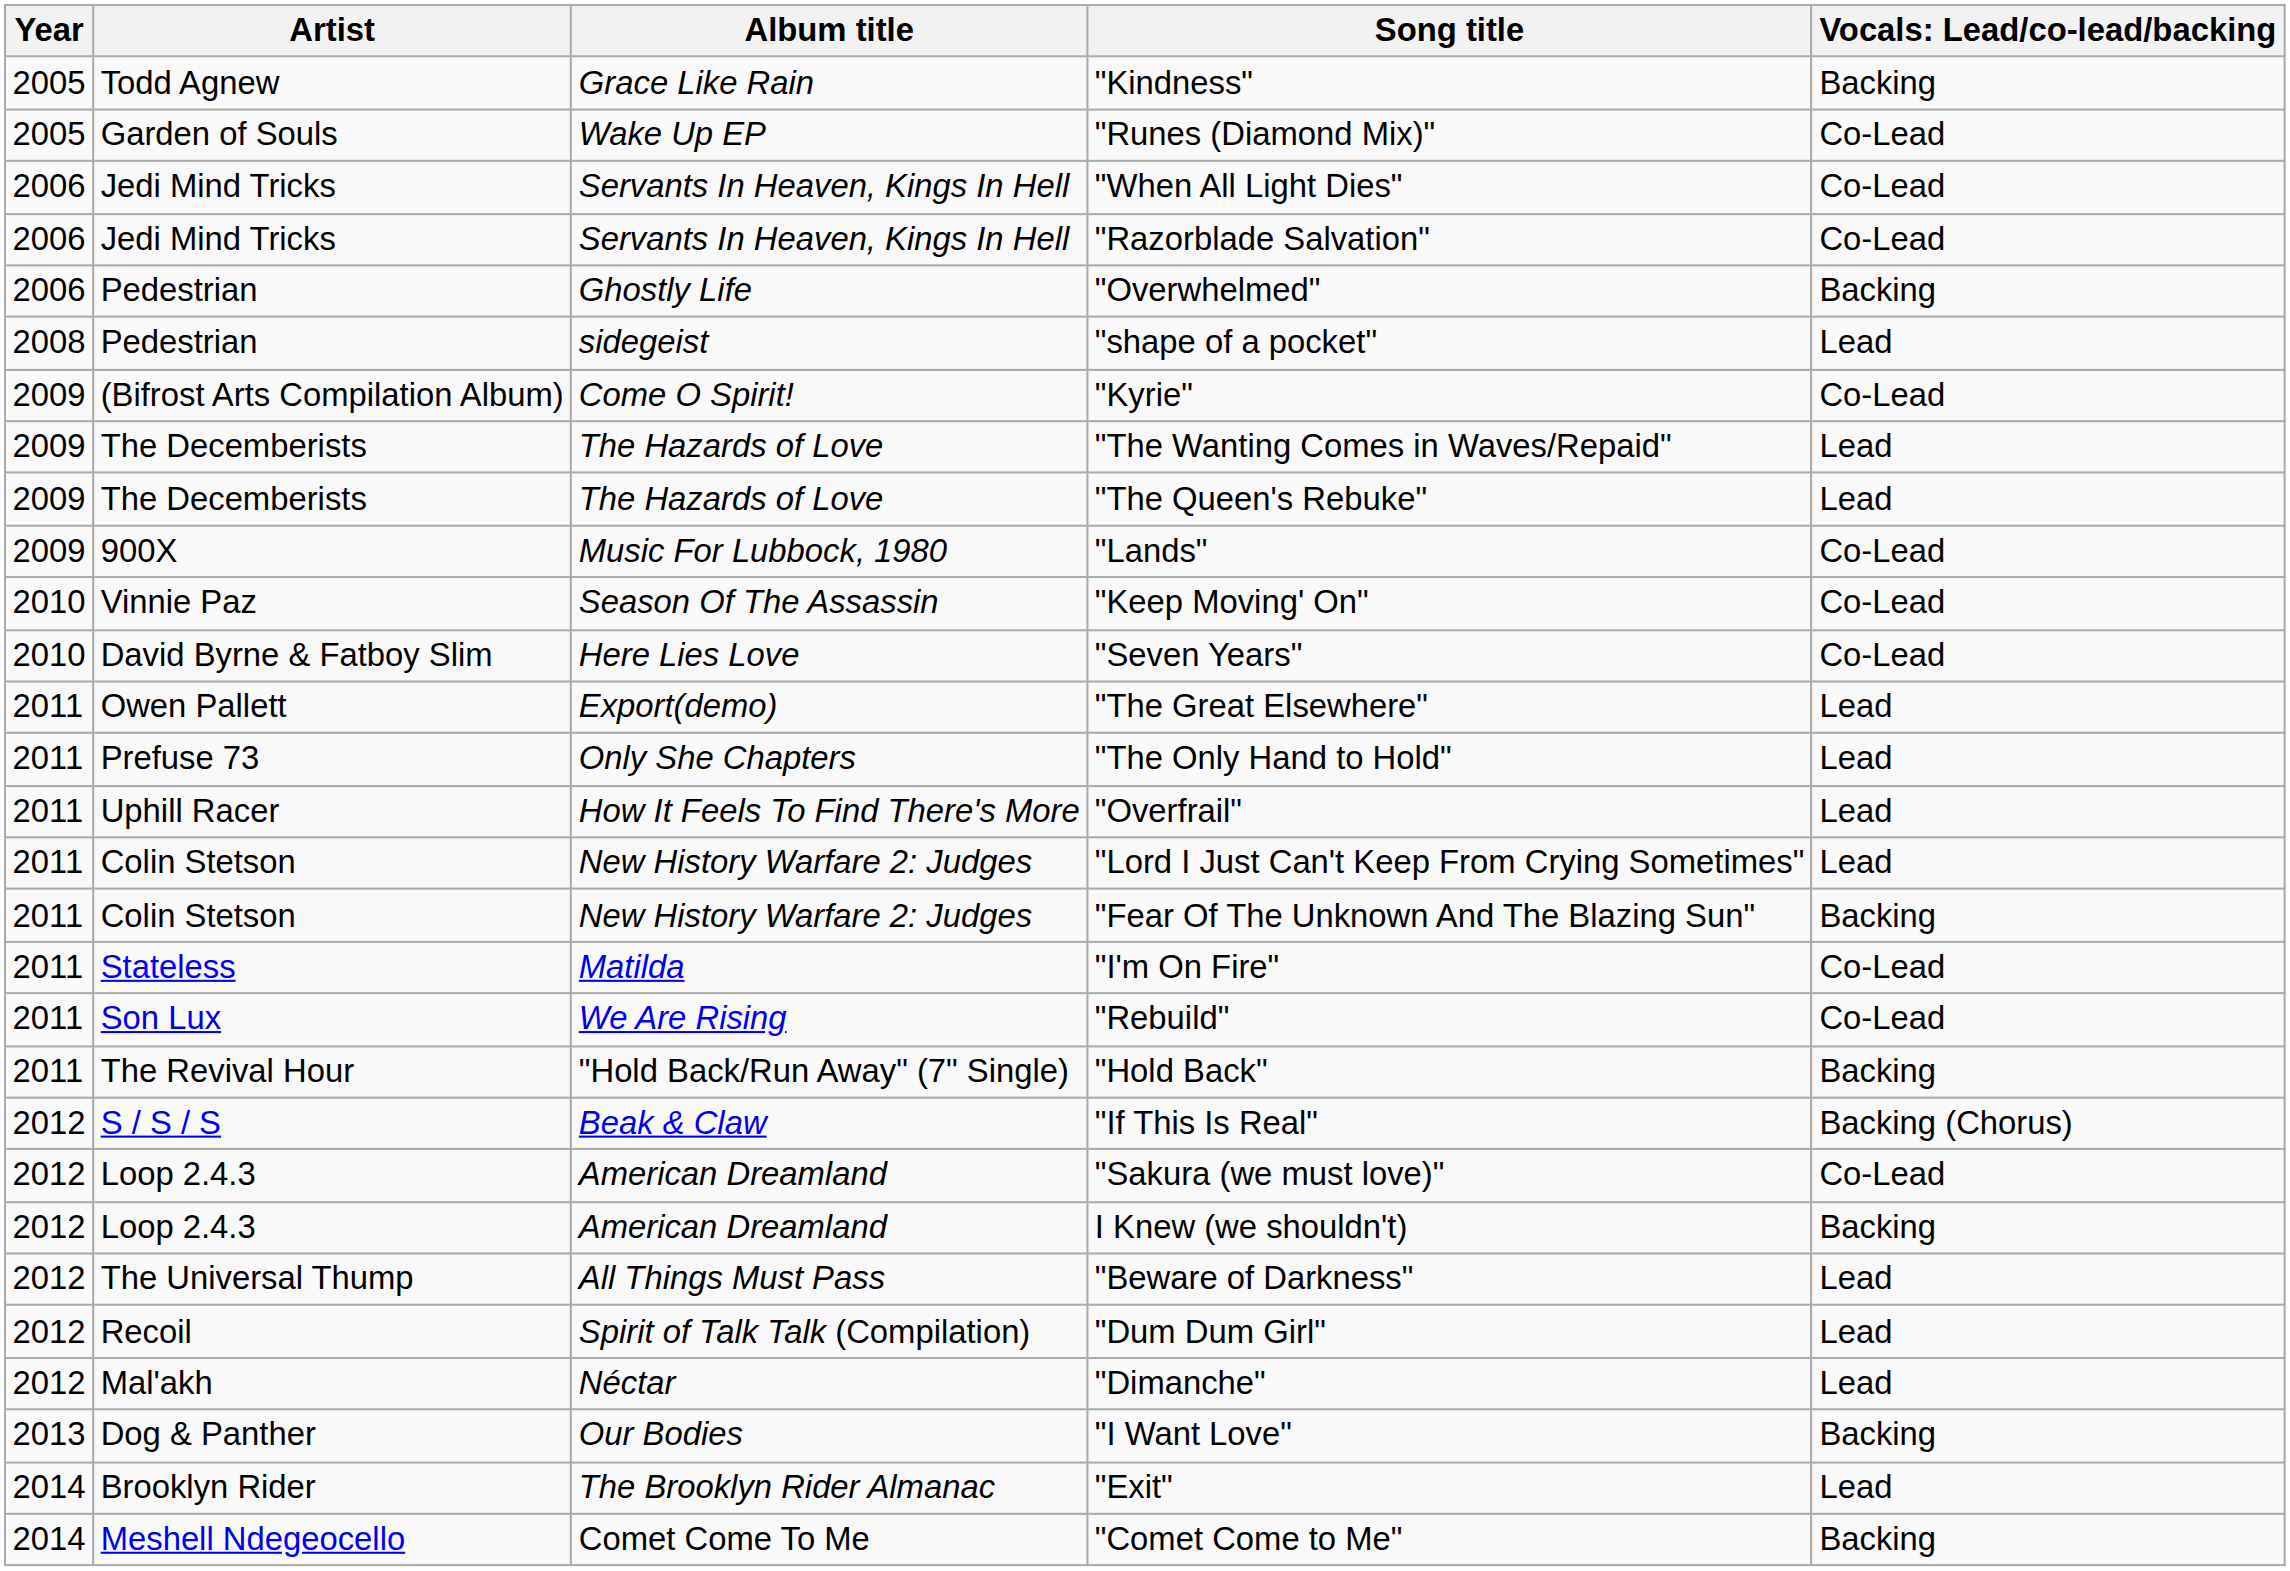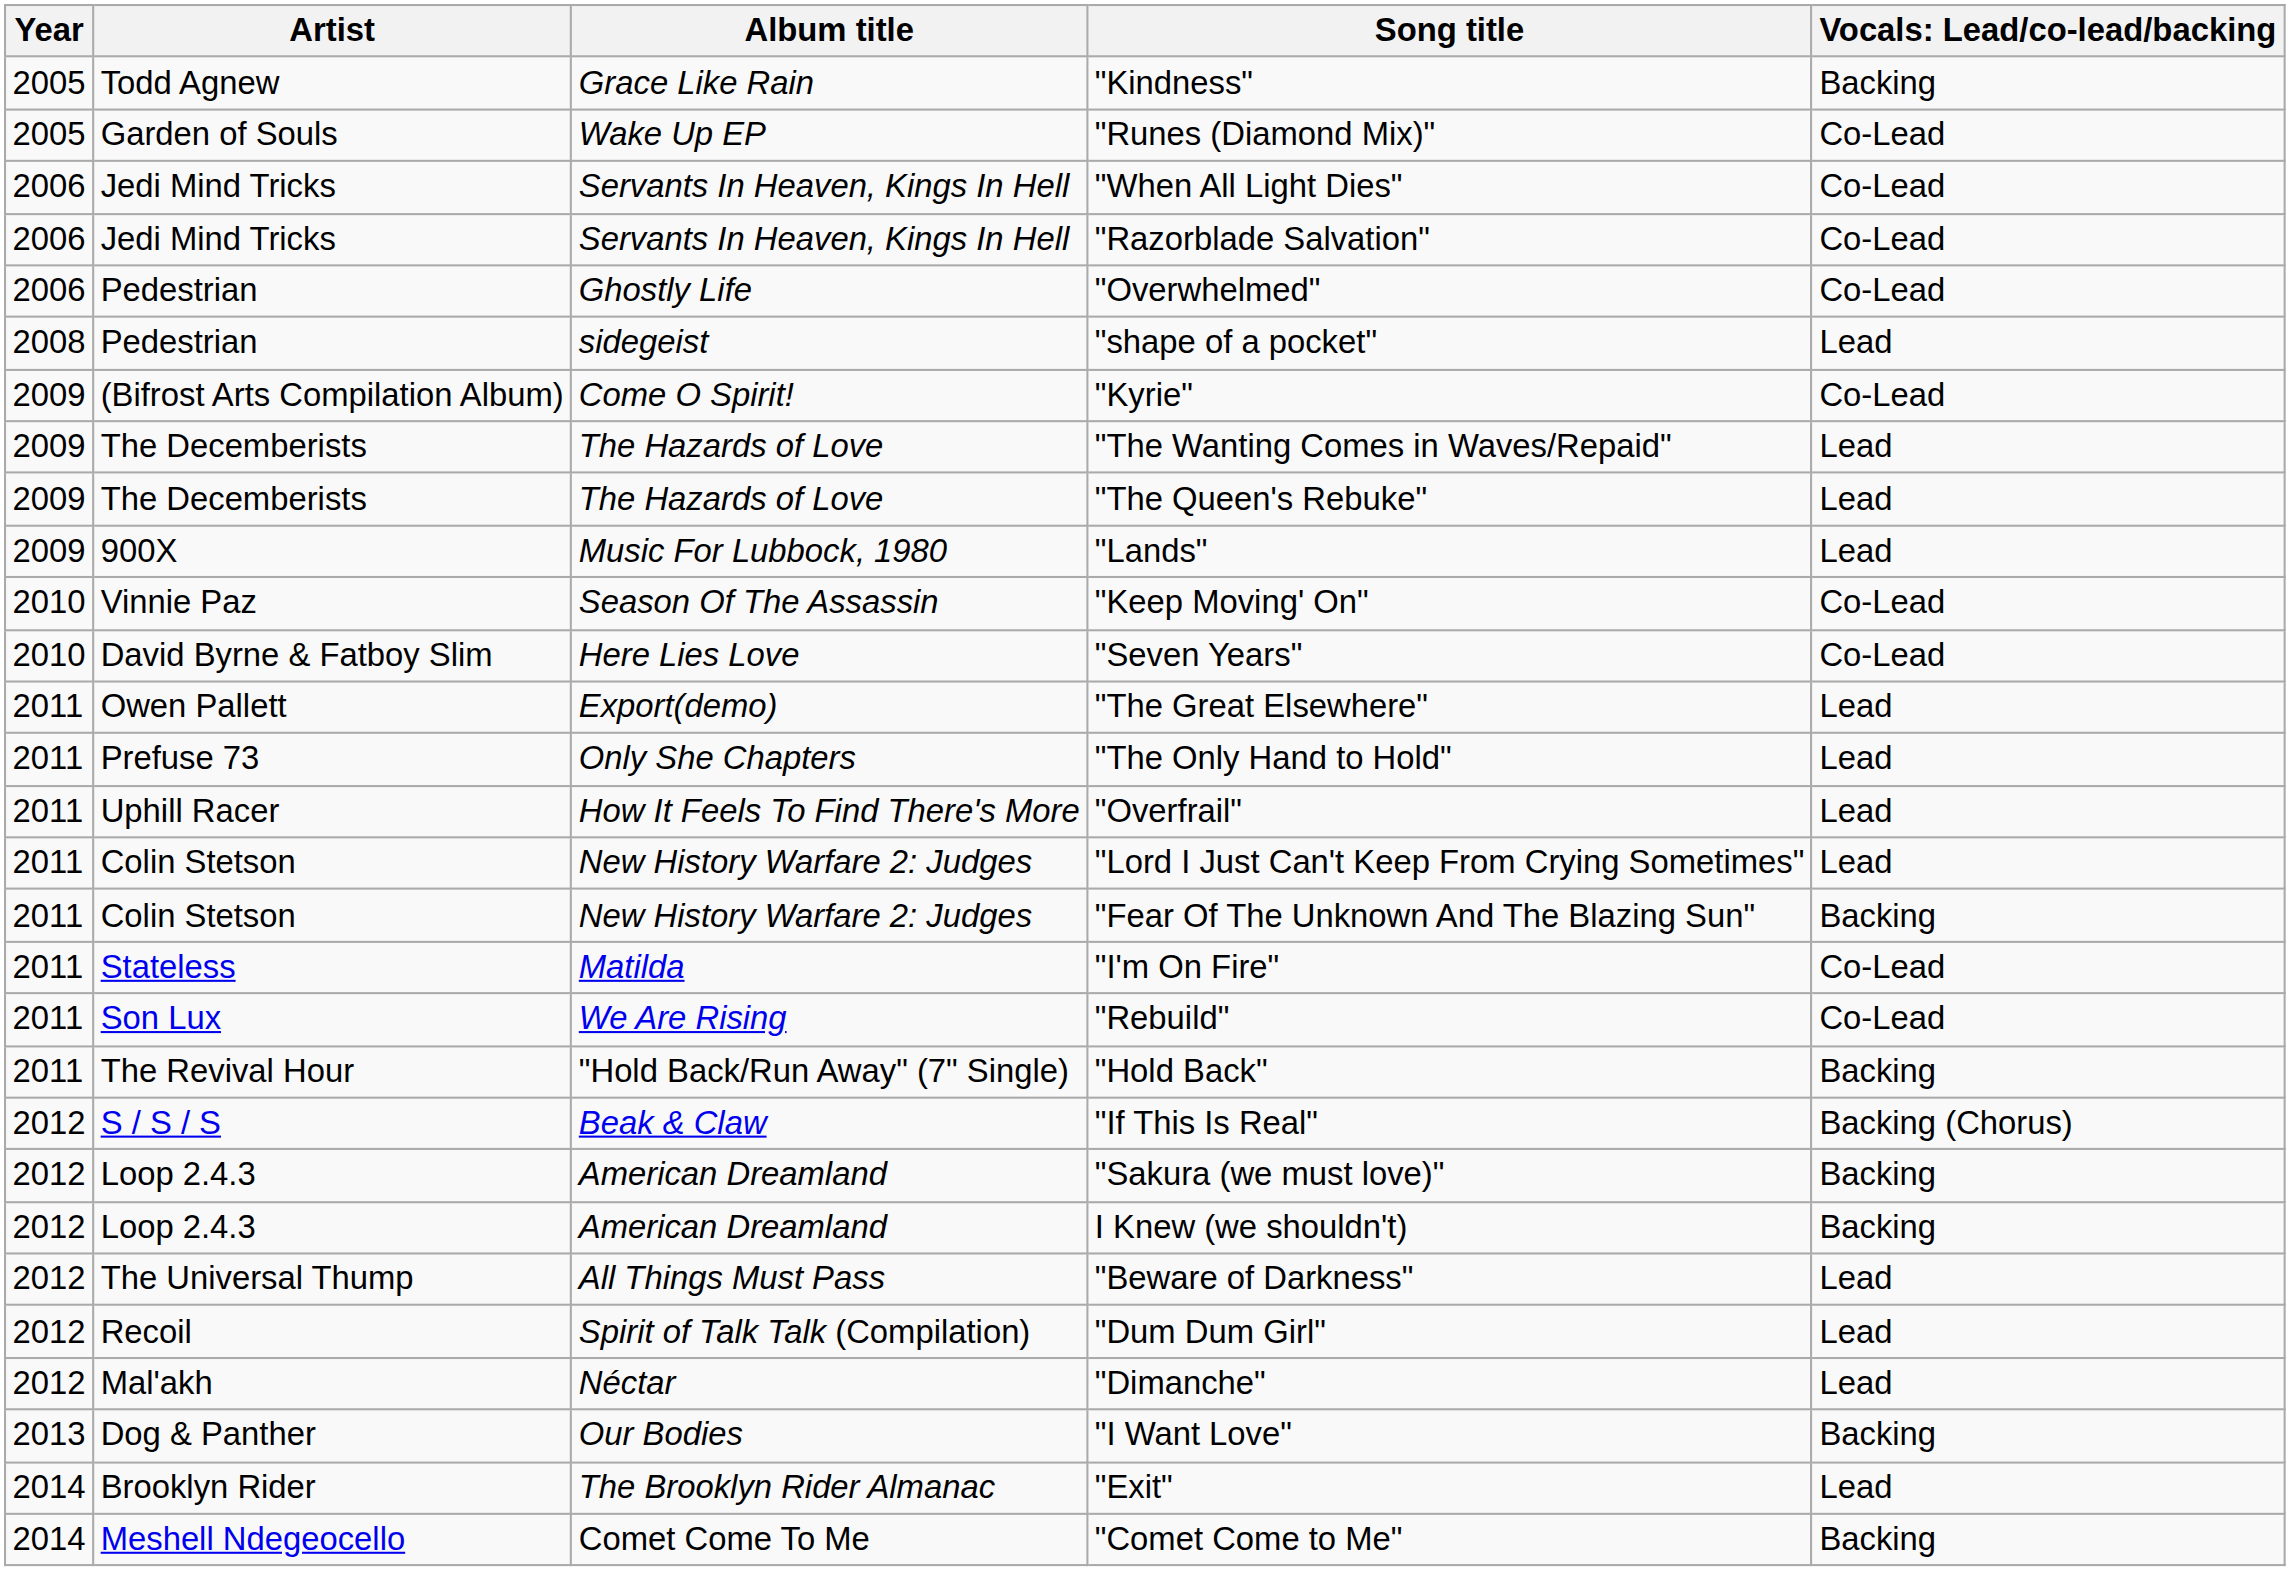"Overwhelmed" | column 5: Backing -> Co-Lead
"Lands" | column 5: Co-Lead -> Lead
"Sakura (we must love)" | column 5: Co-Lead -> Backing
